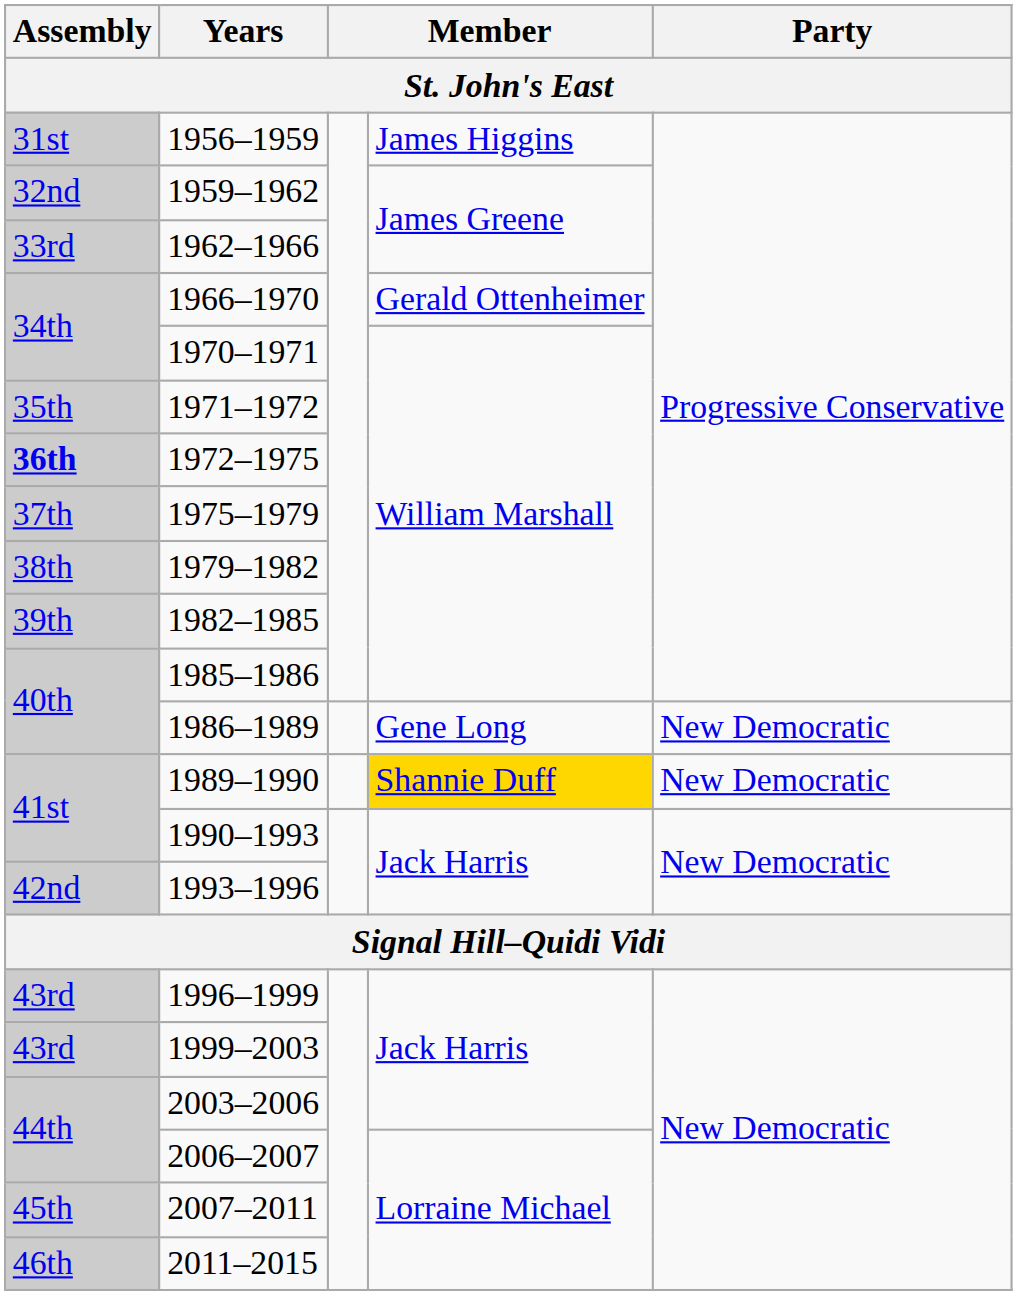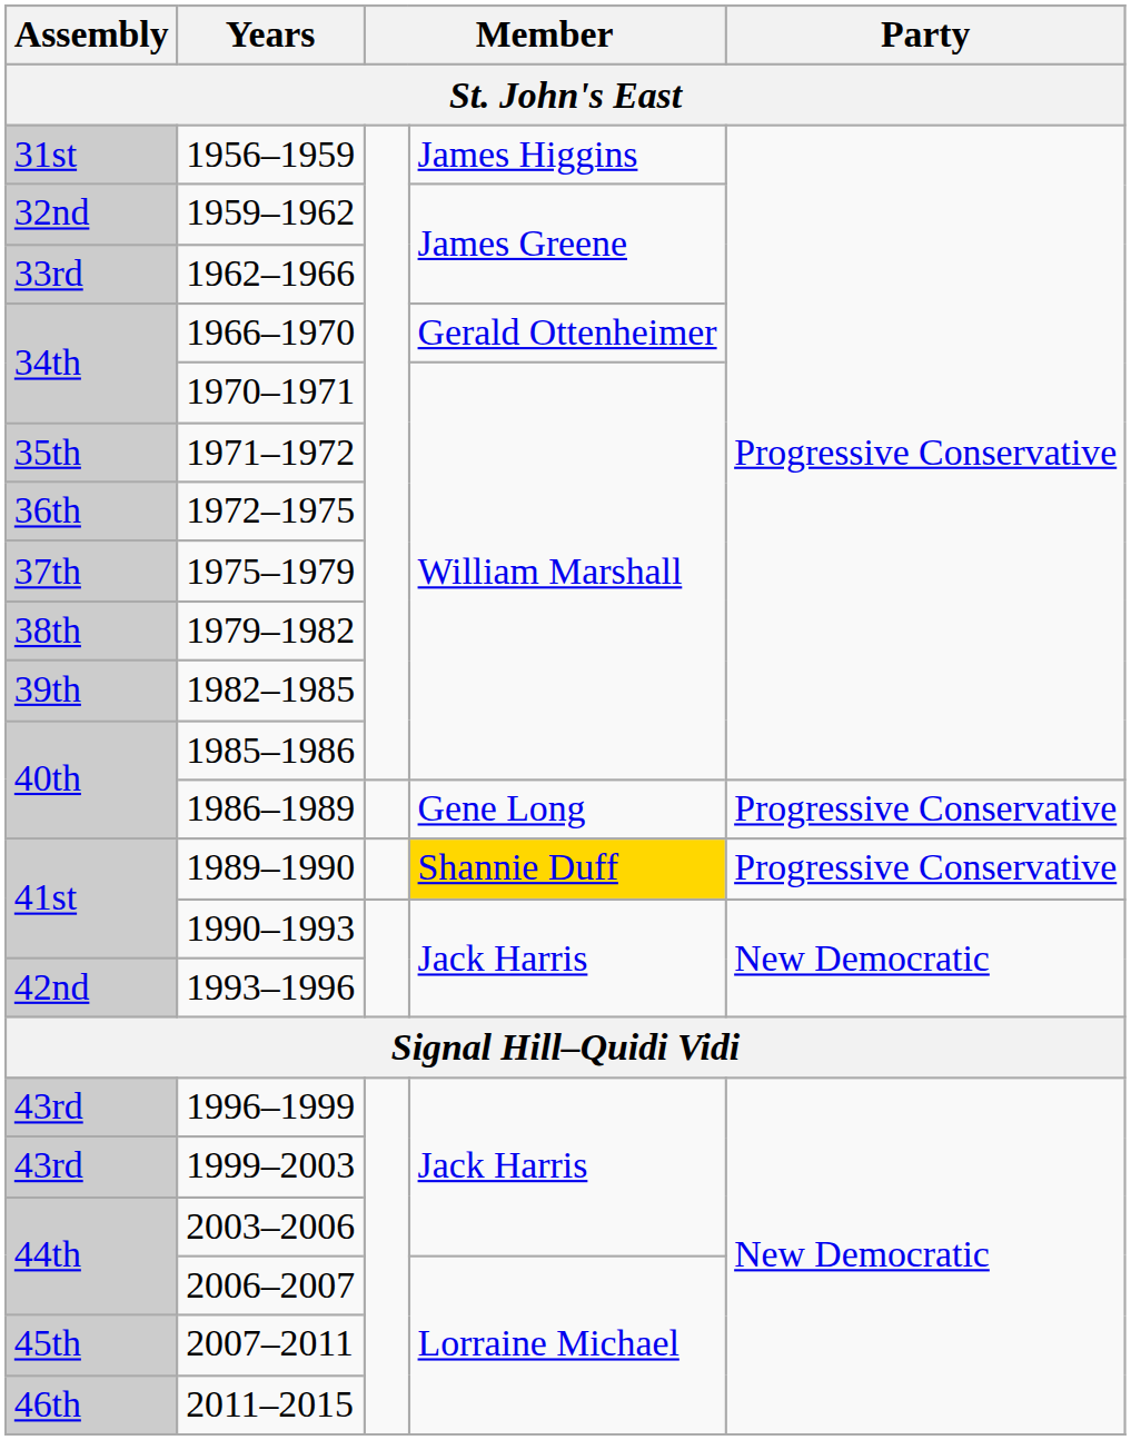1972–1975 | Assembly: bold -> normal
1986–1989 | Party: New Democratic -> Progressive Conservative
1989–1990 | Party: New Democratic -> Progressive Conservative
